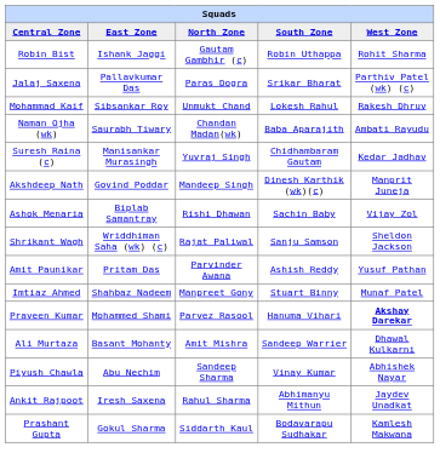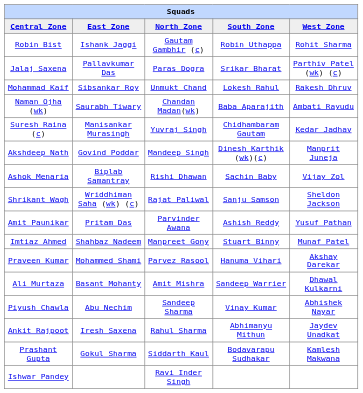Praveen Kumar | West Zone: bold -> normal
+ row: Ishwar Pandey | Ravi Inder Singh
